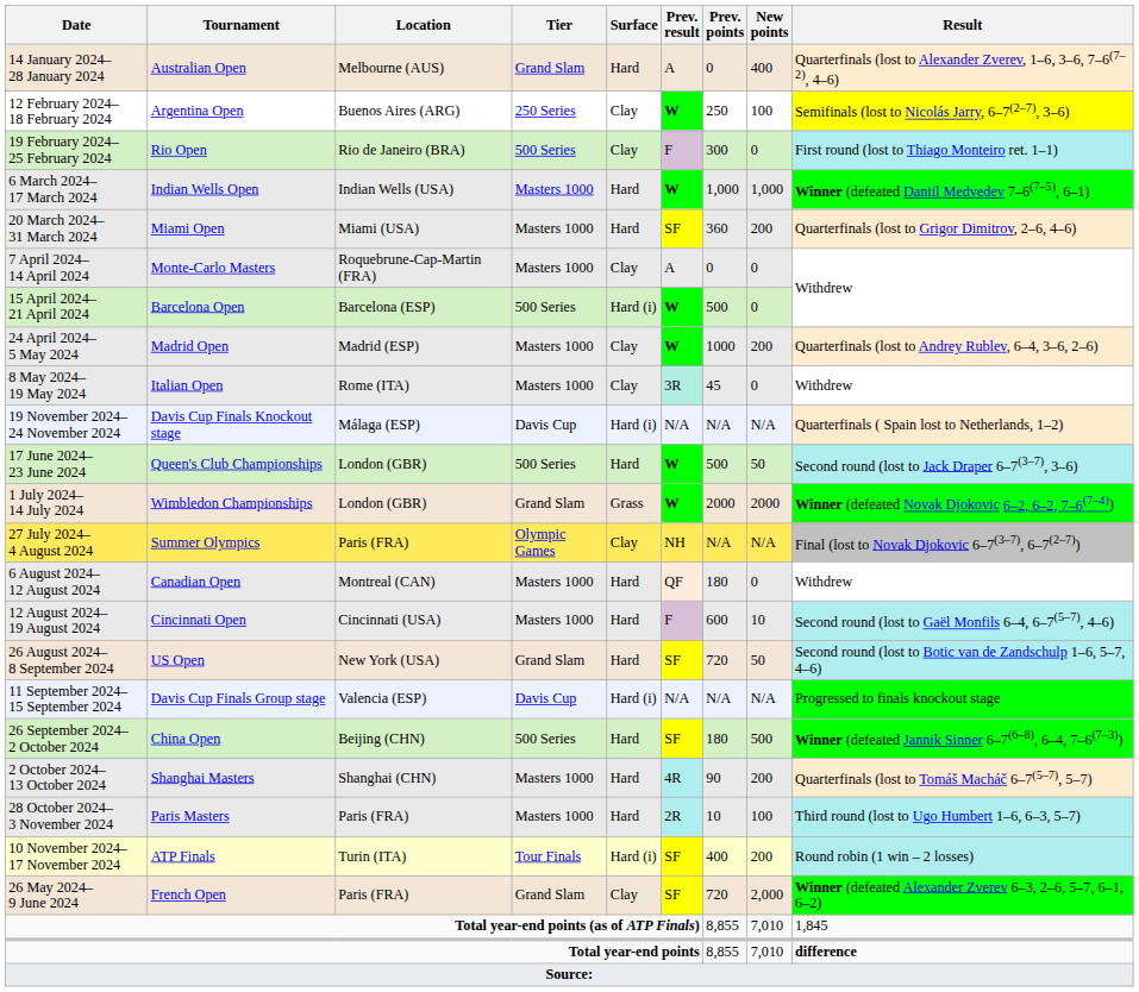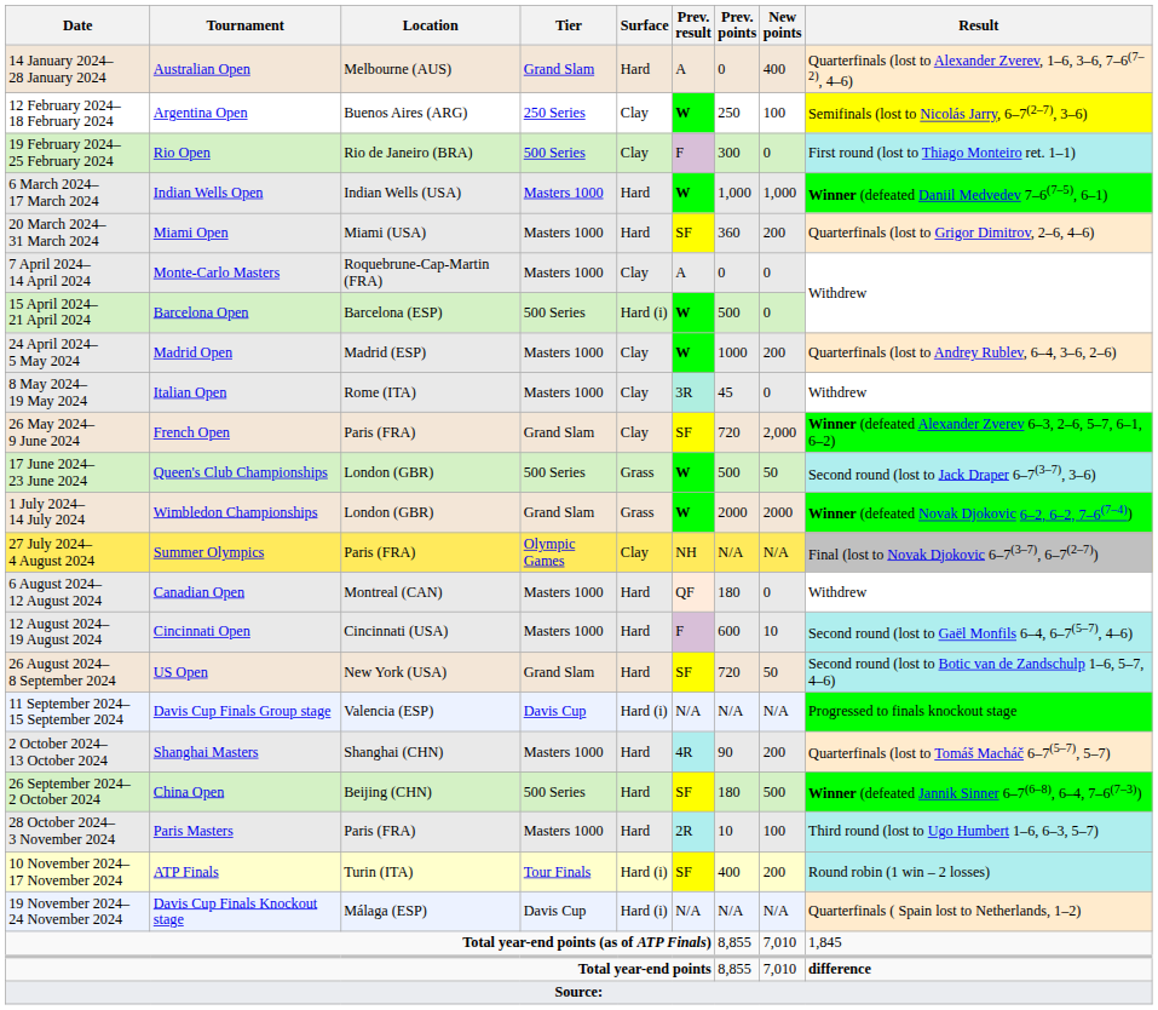rows swapped: 26 May 2024– 9 June 2024 <-> 19 November 2024– 24 November 2024
17 June 2024– 23 June 2024 | Surface: Hard -> Grass
rows swapped: 26 September 2024– 2 October 2024 <-> 2 October 2024– 13 October 2024
